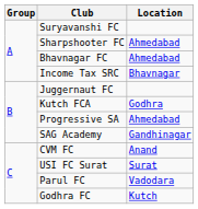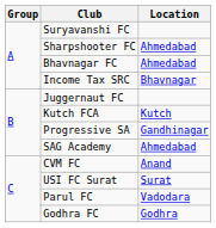Kutch FCA | Location: Godhra -> Kutch
Progressive SA | Location: Ahmedabad -> Gandhinagar
SAG Academy | Location: Gandhinagar -> Ahmedabad
Godhra FC | Location: Kutch -> Godhra
